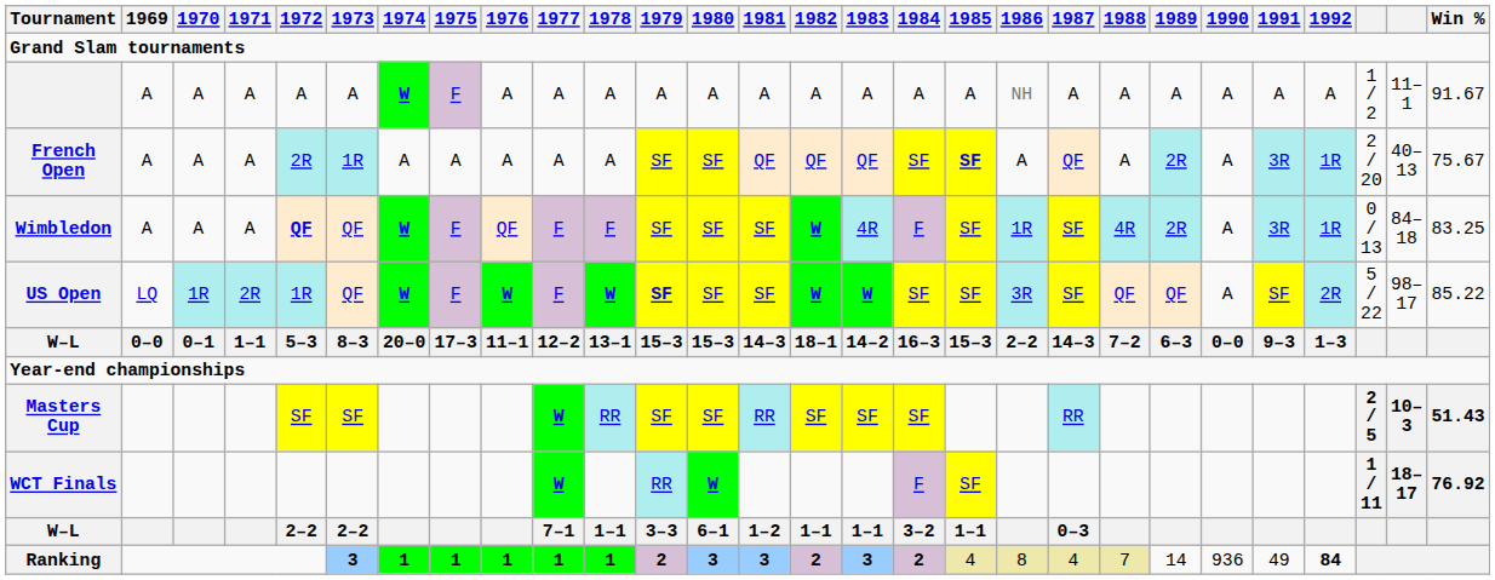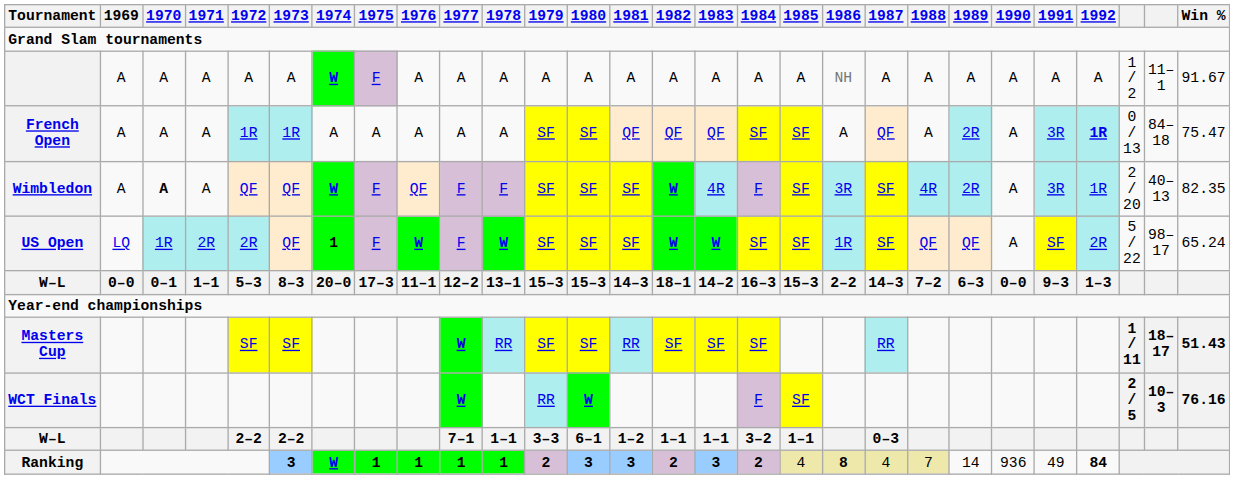French Open | 1972: 2R -> 1R
French Open | 1985: bold -> normal
French Open | 1992: normal -> bold
French Open | column 26: 2 / 20 -> 0 / 13
French Open | column 27: 40–13 -> 84–18
French Open | Win %: 75.67 -> 75.47
Wimbledon | 1970: normal -> bold
Wimbledon | 1972: bold -> normal
Wimbledon | 1986: 1R -> 3R
Wimbledon | column 26: 0 / 13 -> 2 / 20
Wimbledon | column 27: 84–18 -> 40–13
Wimbledon | Win %: 83.25 -> 82.35
US Open | 1972: 1R -> 2R
US Open | 1974: W -> 1
US Open | 1979: bold -> normal
US Open | 1986: 3R -> 1R
US Open | Win %: 85.22 -> 65.24
Masters Cup | column 26: 2 / 5 -> 1 / 11
Masters Cup | column 27: 10–3 -> 18–17
WCT Finals | column 26: 1 / 11 -> 2 / 5
WCT Finals | column 27: 18–17 -> 10–3
WCT Finals | Win %: 76.92 -> 76.16
Ranking | 1974: 1 -> W
Ranking | 1986: normal -> bold
